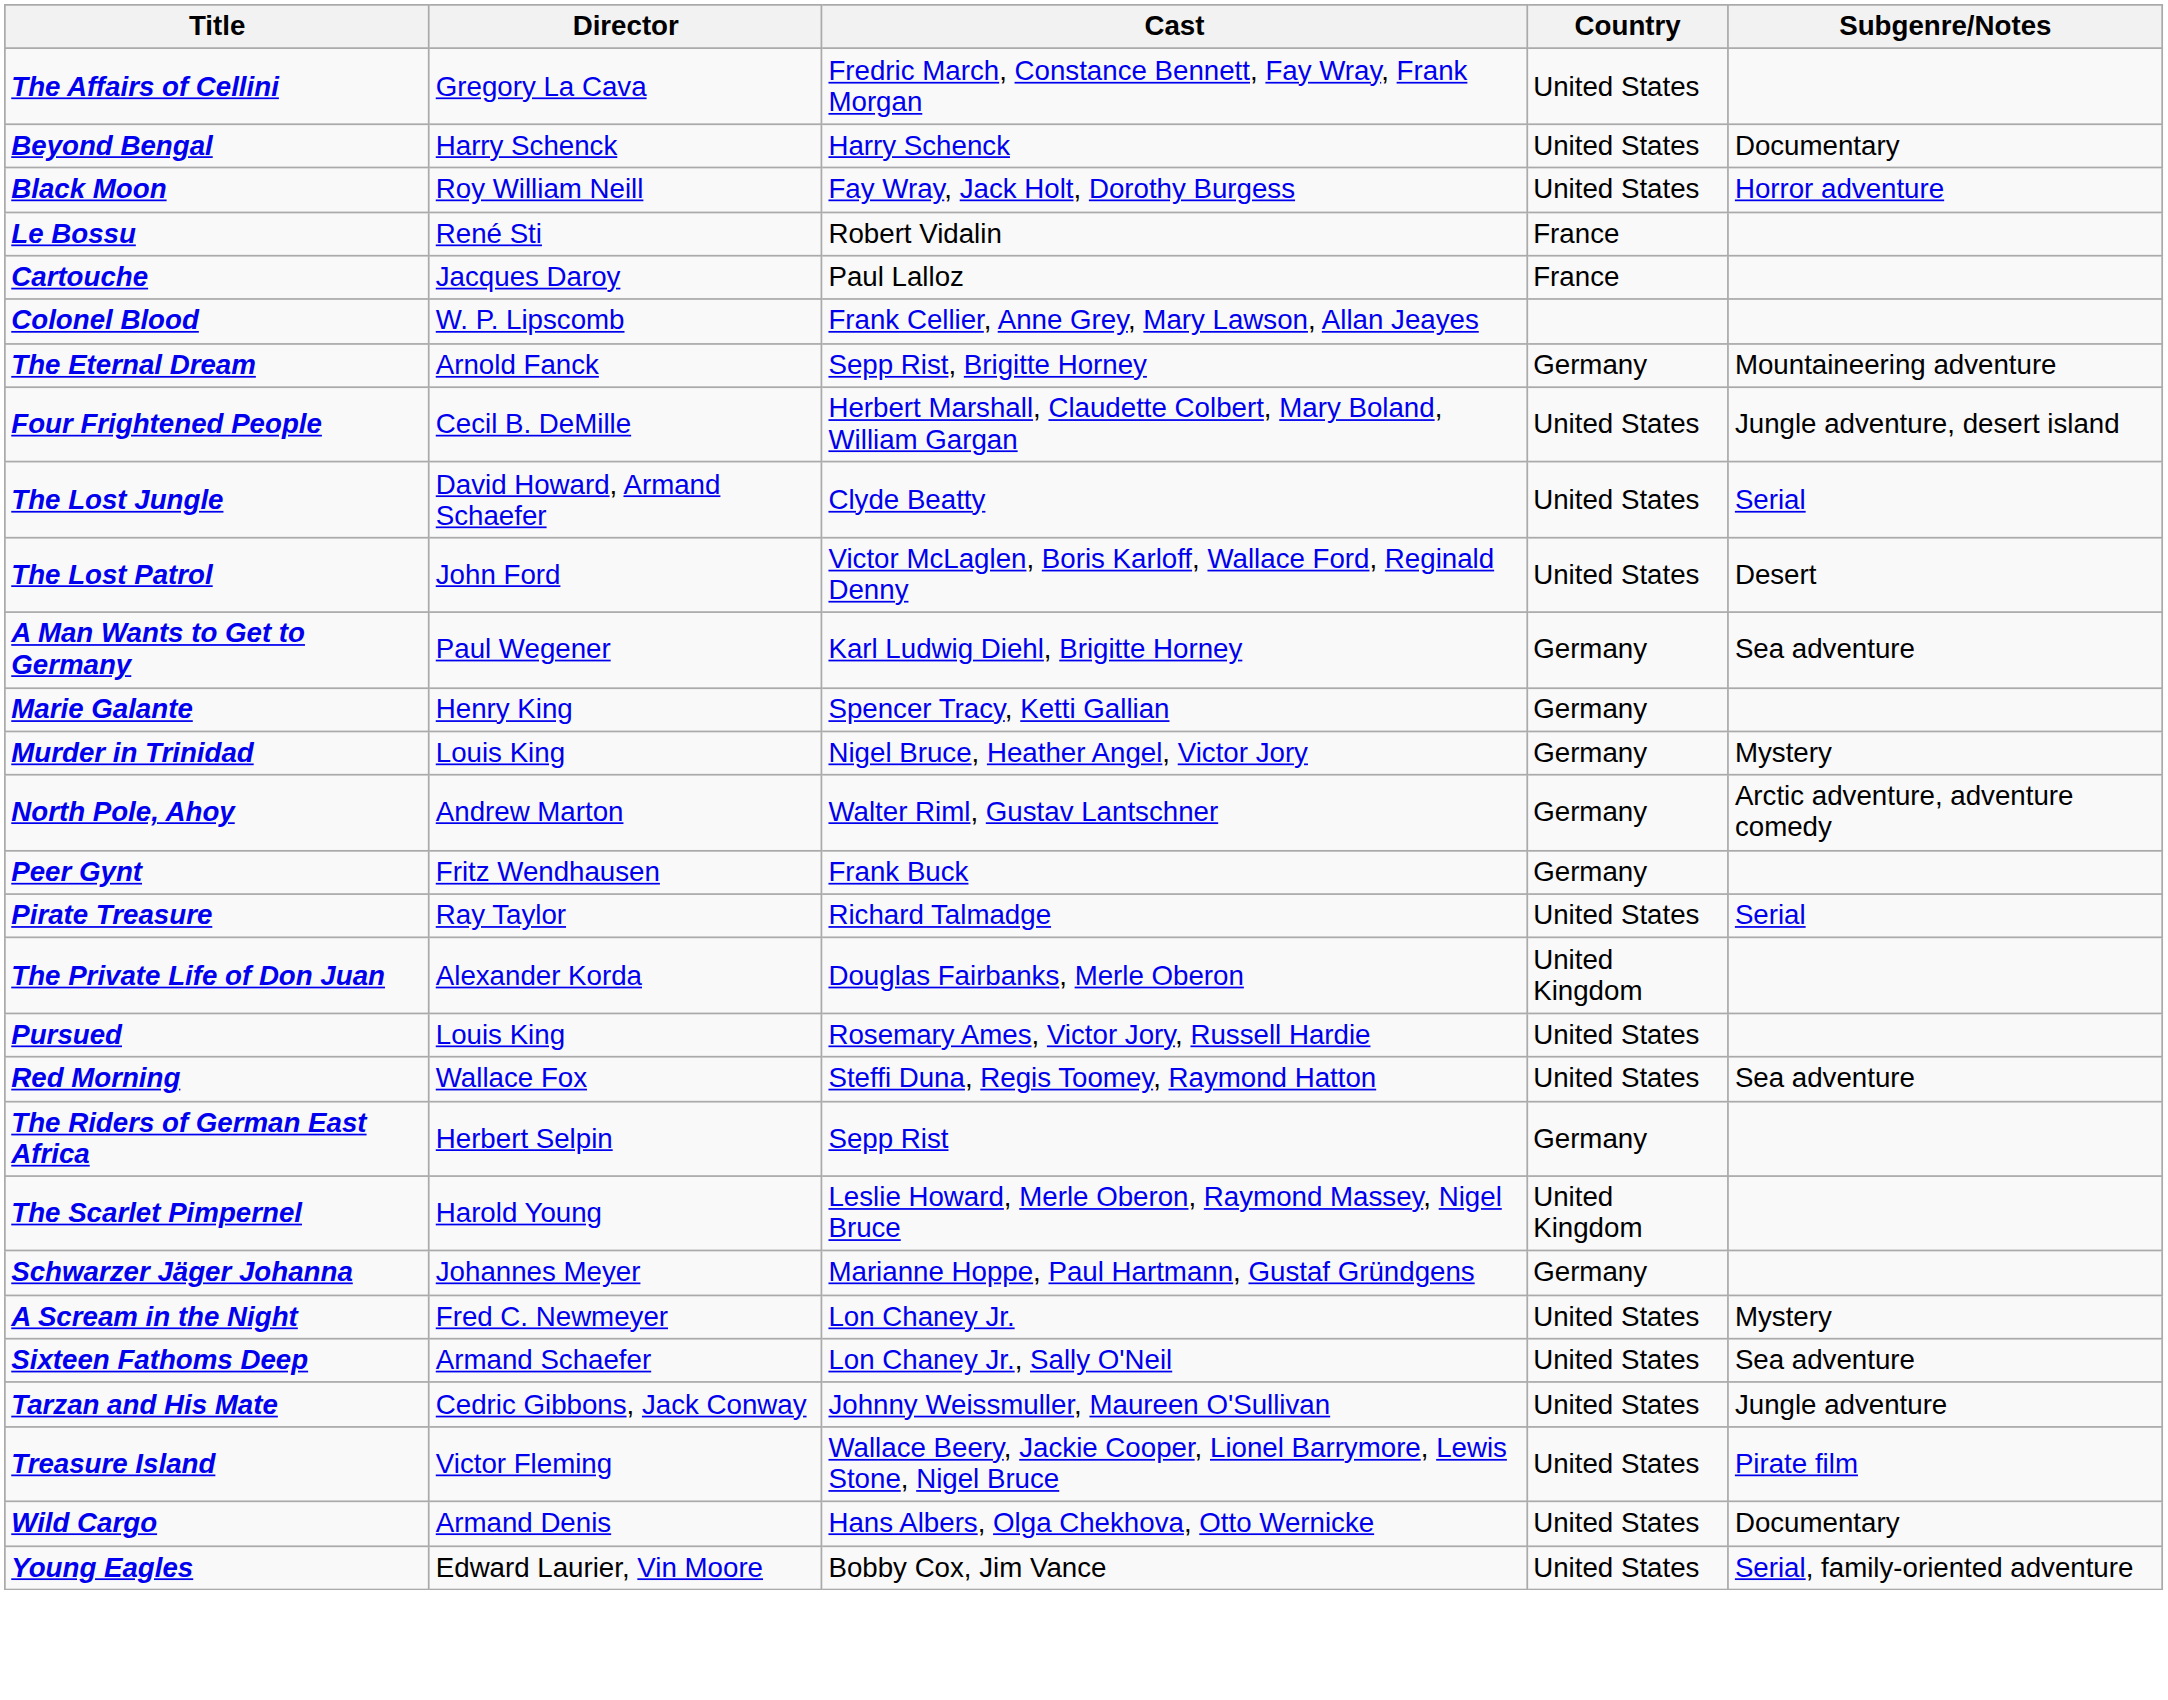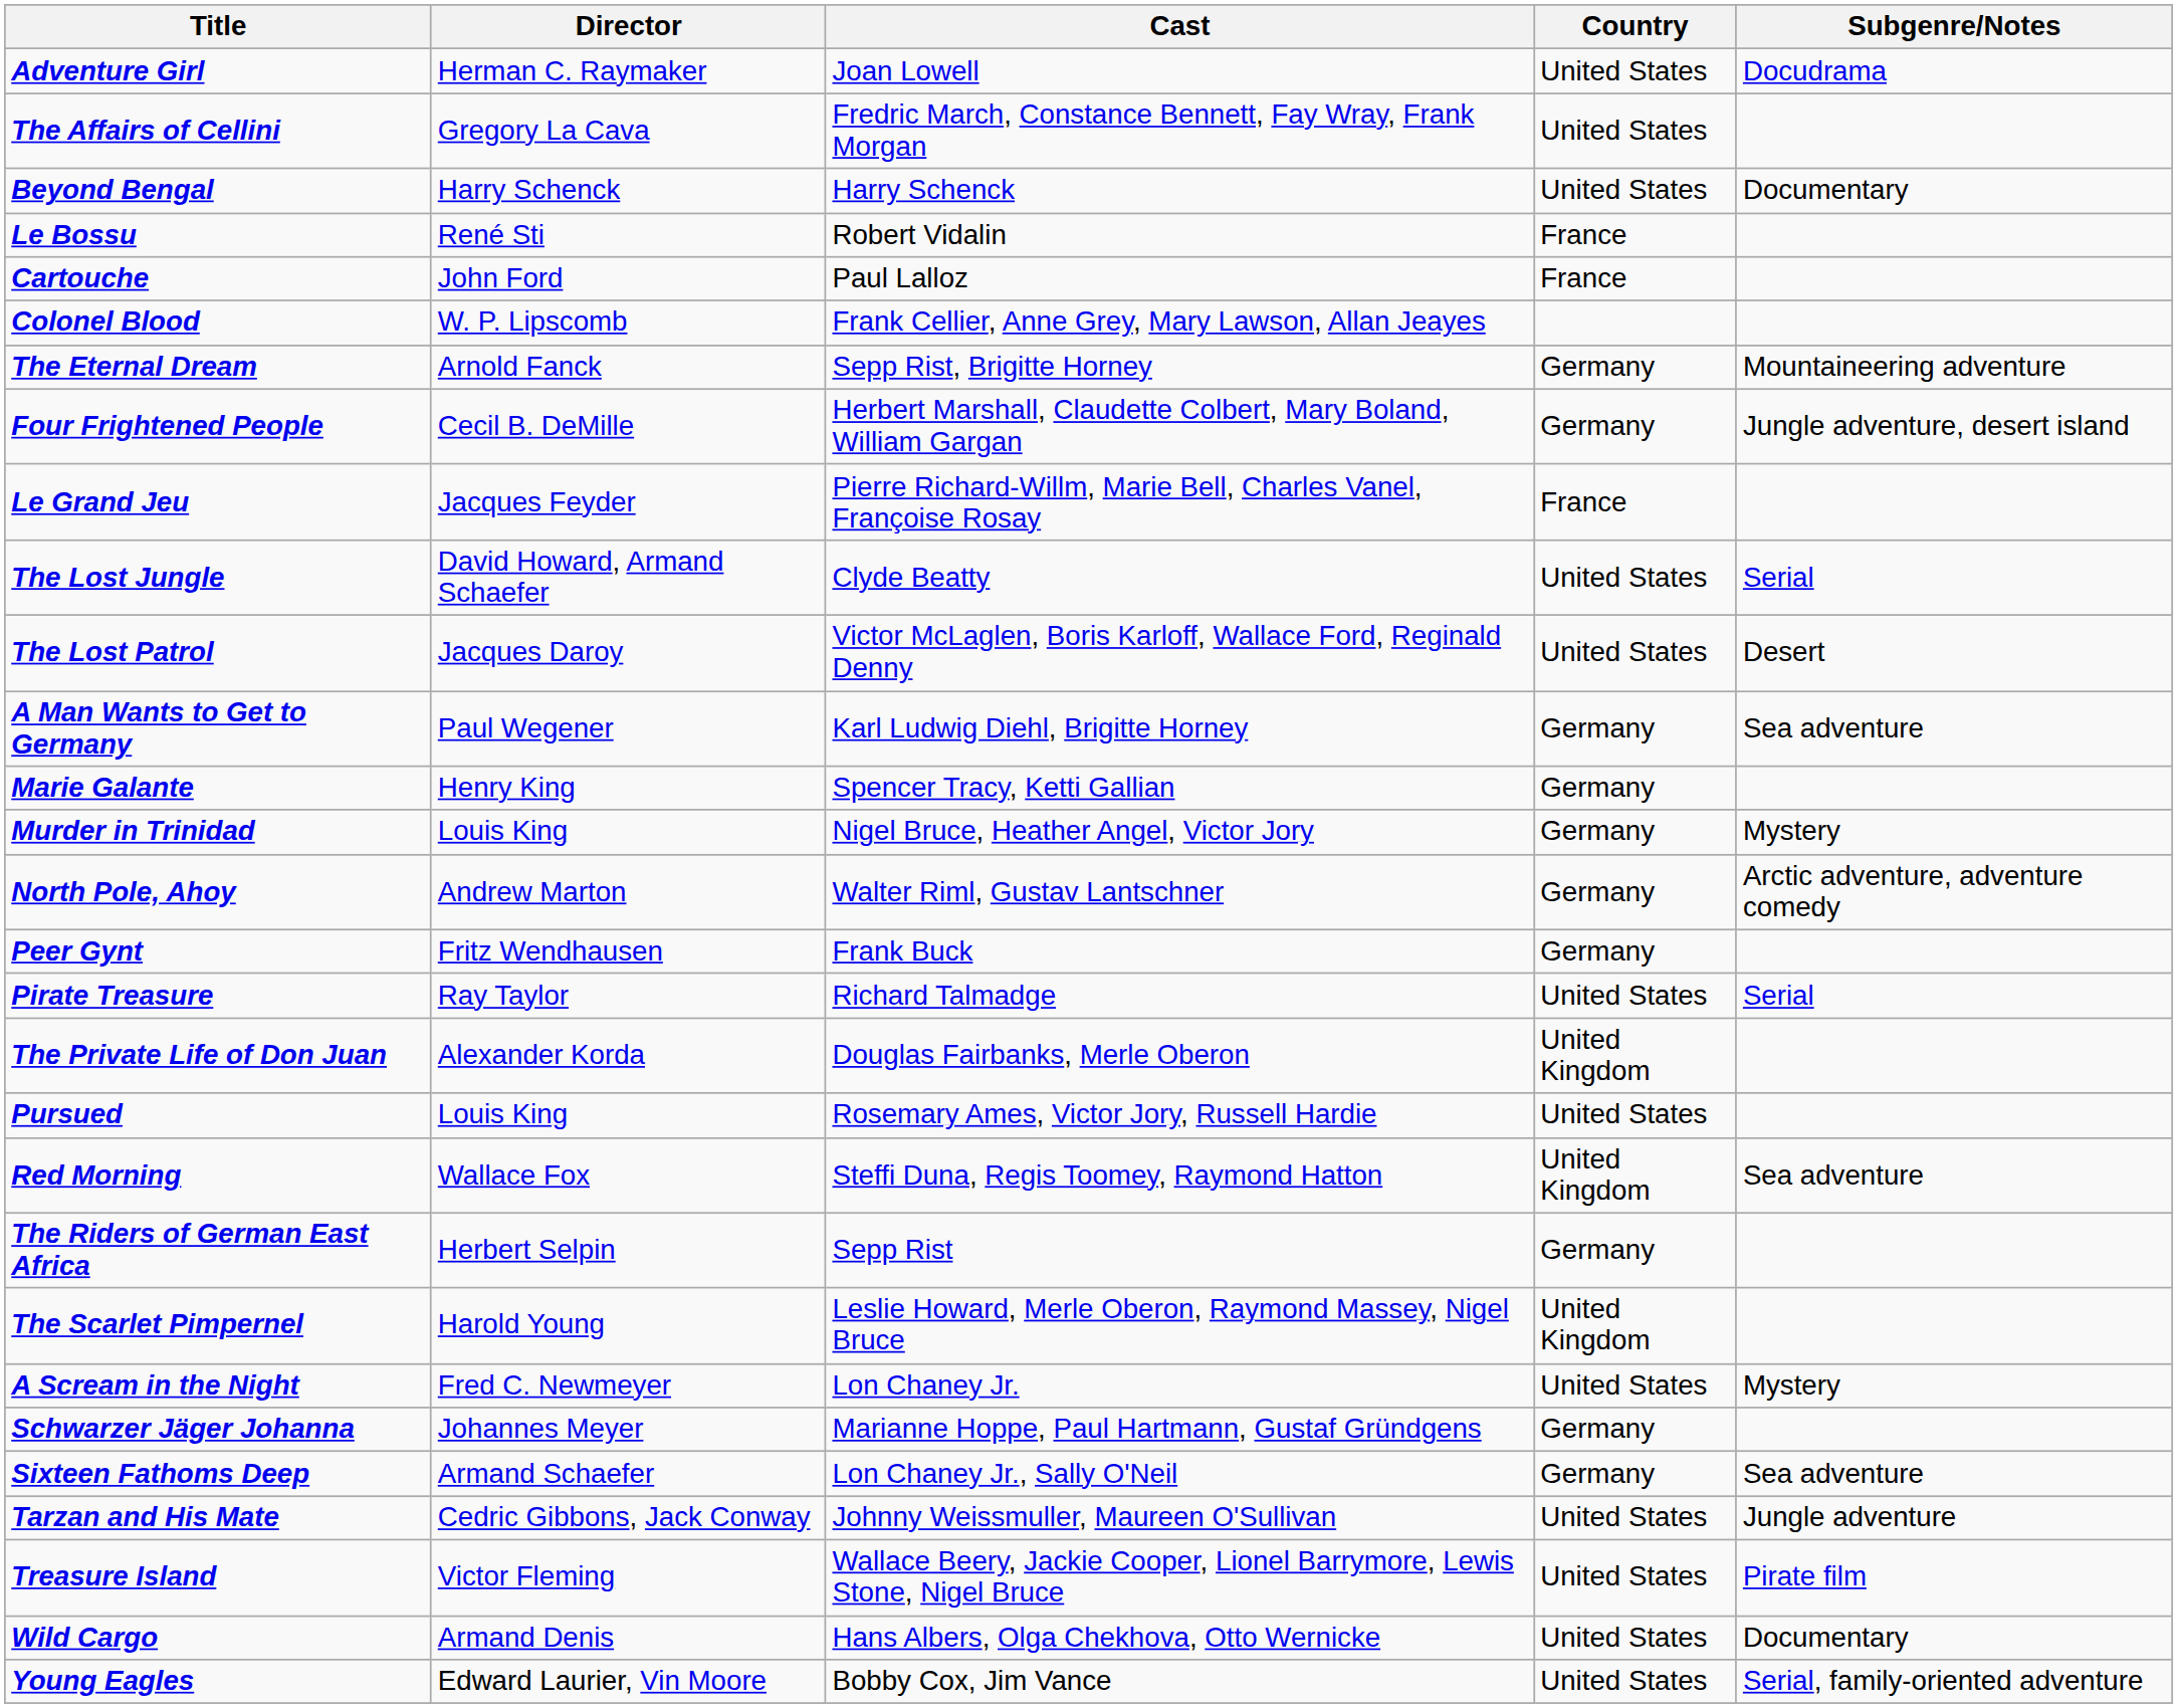+ row: Adventure Girl | Herman C. Raymaker | Joan Lowell | United States | Docudrama
- row: Black Moon | Roy William Neill | Fay Wray, Jack Holt, Dorothy Burgess | United States | Horror adventure
Cartouche | Director: Jacques Daroy -> John Ford
Four Frightened People | Country: United States -> Germany
+ row: Le Grand Jeu | Jacques Feyder | Pierre Richard-Willm, Marie Bell, Charles Vanel, Françoise Rosay | France
The Lost Patrol | Director: John Ford -> Jacques Daroy
Red Morning | Country: United States -> United Kingdom
rows swapped: Schwarzer Jäger Johanna <-> A Scream in the Night
Sixteen Fathoms Deep | Country: United States -> Germany
